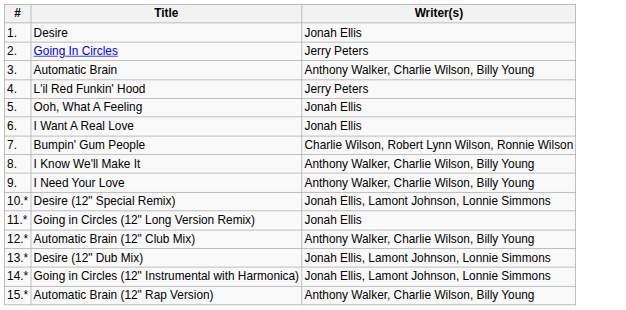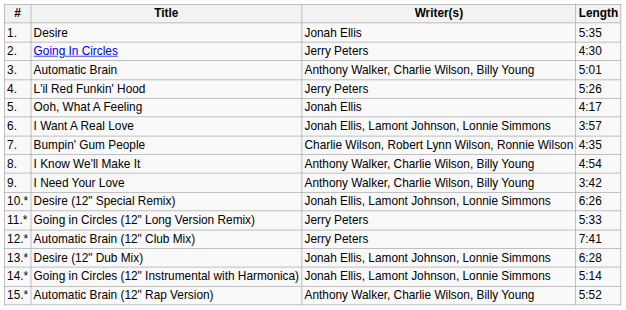+ column: Length | 5:35 | 4:30 | 5:01 | 5:26 | 4:17 | 3:57 | 4:35 | 4:54 | 3:42 | 6:26 | 5:33 | 7:41 | 6:28 | 5:14 | 5:52
I Want A Real Love | Writer(s): Jonah Ellis -> Jonah Ellis, Lamont Johnson, Lonnie Simmons
Going in Circles (12" Long Version Remix) | Writer(s): Jonah Ellis -> Jerry Peters
Automatic Brain (12" Club Mix) | Writer(s): Anthony Walker, Charlie Wilson, Billy Young -> Jerry Peters
